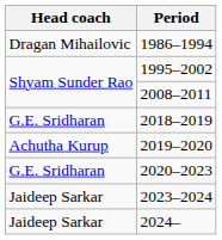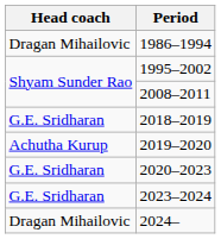2023–2024 | Head coach: Jaideep Sarkar -> G.E. Sridharan
2024– | Head coach: Jaideep Sarkar -> Dragan Mihailovic
